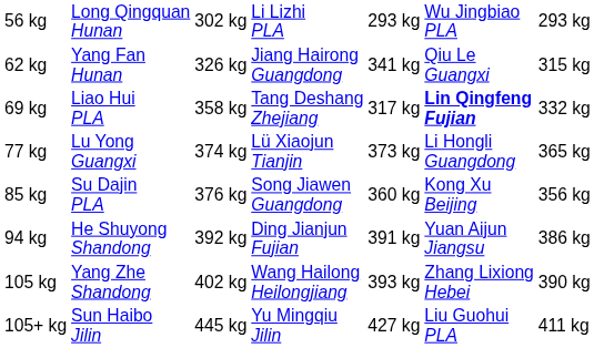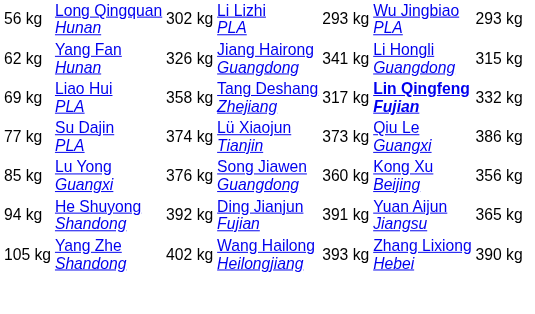62 kg | column 6: Qiu Le Guangxi -> Li Hongli Guangdong
77 kg | column 2: Lu Yong Guangxi -> Su Dajin PLA
77 kg | column 6: Li Hongli Guangdong -> Qiu Le Guangxi
77 kg | column 7: 365 kg -> 386 kg
85 kg | column 2: Su Dajin PLA -> Lu Yong Guangxi
94 kg | column 7: 386 kg -> 365 kg
- row: 105+ kg | Sun Haibo Jilin | 445 kg | Yu Mingqiu Jilin | 427 kg | Liu Guohui PLA | 411 kg
